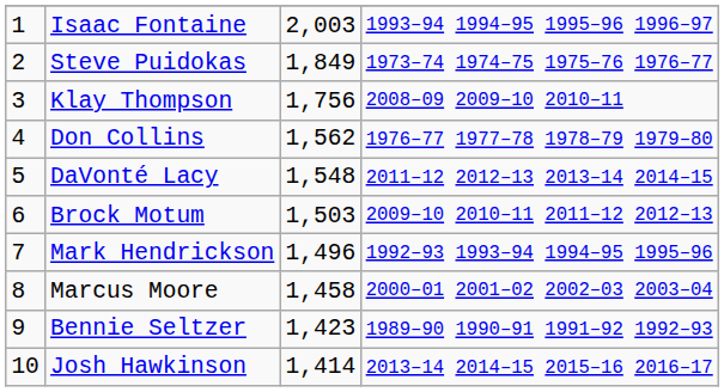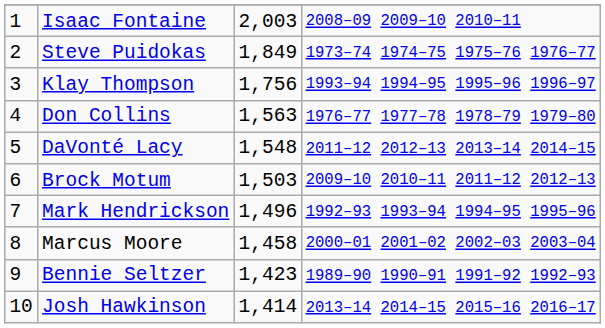Isaac Fontaine | column 4: 1993–94 1994–95 1995–96 1996–97 -> 2008–09 2009–10 2010–11
Klay Thompson | column 4: 2008–09 2009–10 2010–11 -> 1993–94 1994–95 1995–96 1996–97
Don Collins | column 3: 1,562 -> 1,563
